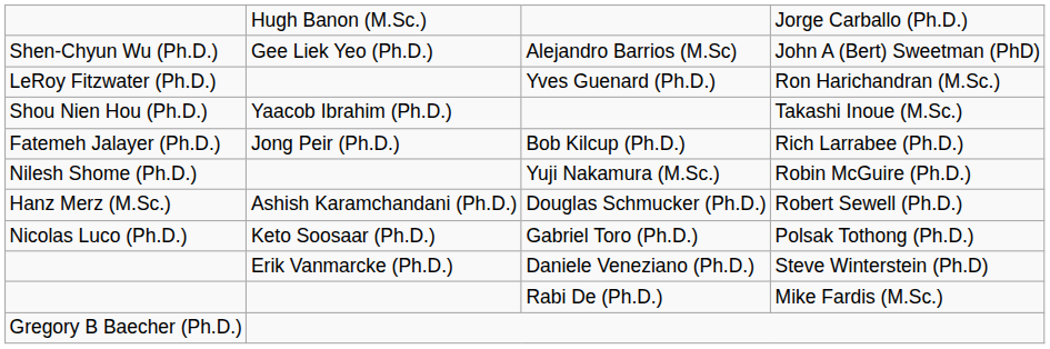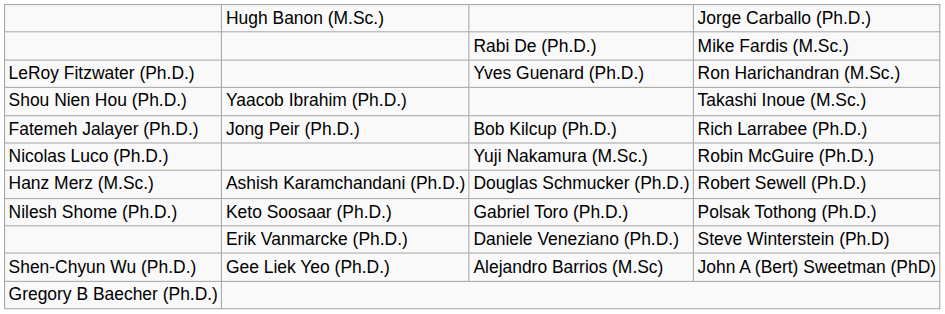rows swapped: Mike Fardis (M.Sc.) <-> John A (Bert) Sweetman (PhD)
Robin McGuire (Ph.D.) | column 1: Nilesh Shome (Ph.D.) -> Nicolas Luco (Ph.D.)
Polsak Tothong (Ph.D.) | column 1: Nicolas Luco (Ph.D.) -> Nilesh Shome (Ph.D.)
